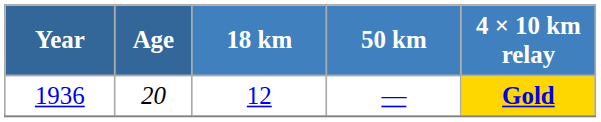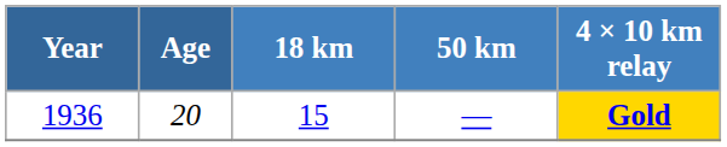1936 | 18 km: 12 -> 15
